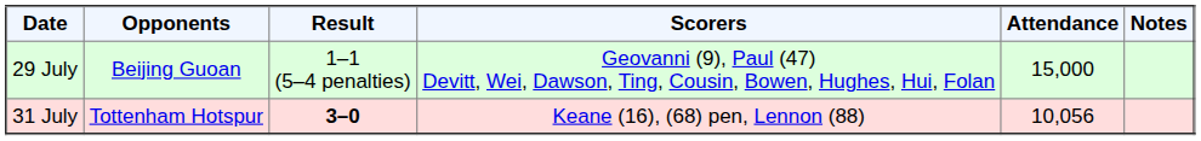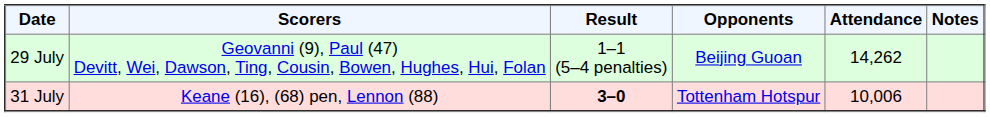columns swapped: Opponents <-> Scorers
29 July | Attendance: 15,000 -> 14,262
31 July | Attendance: 10,056 -> 10,006
